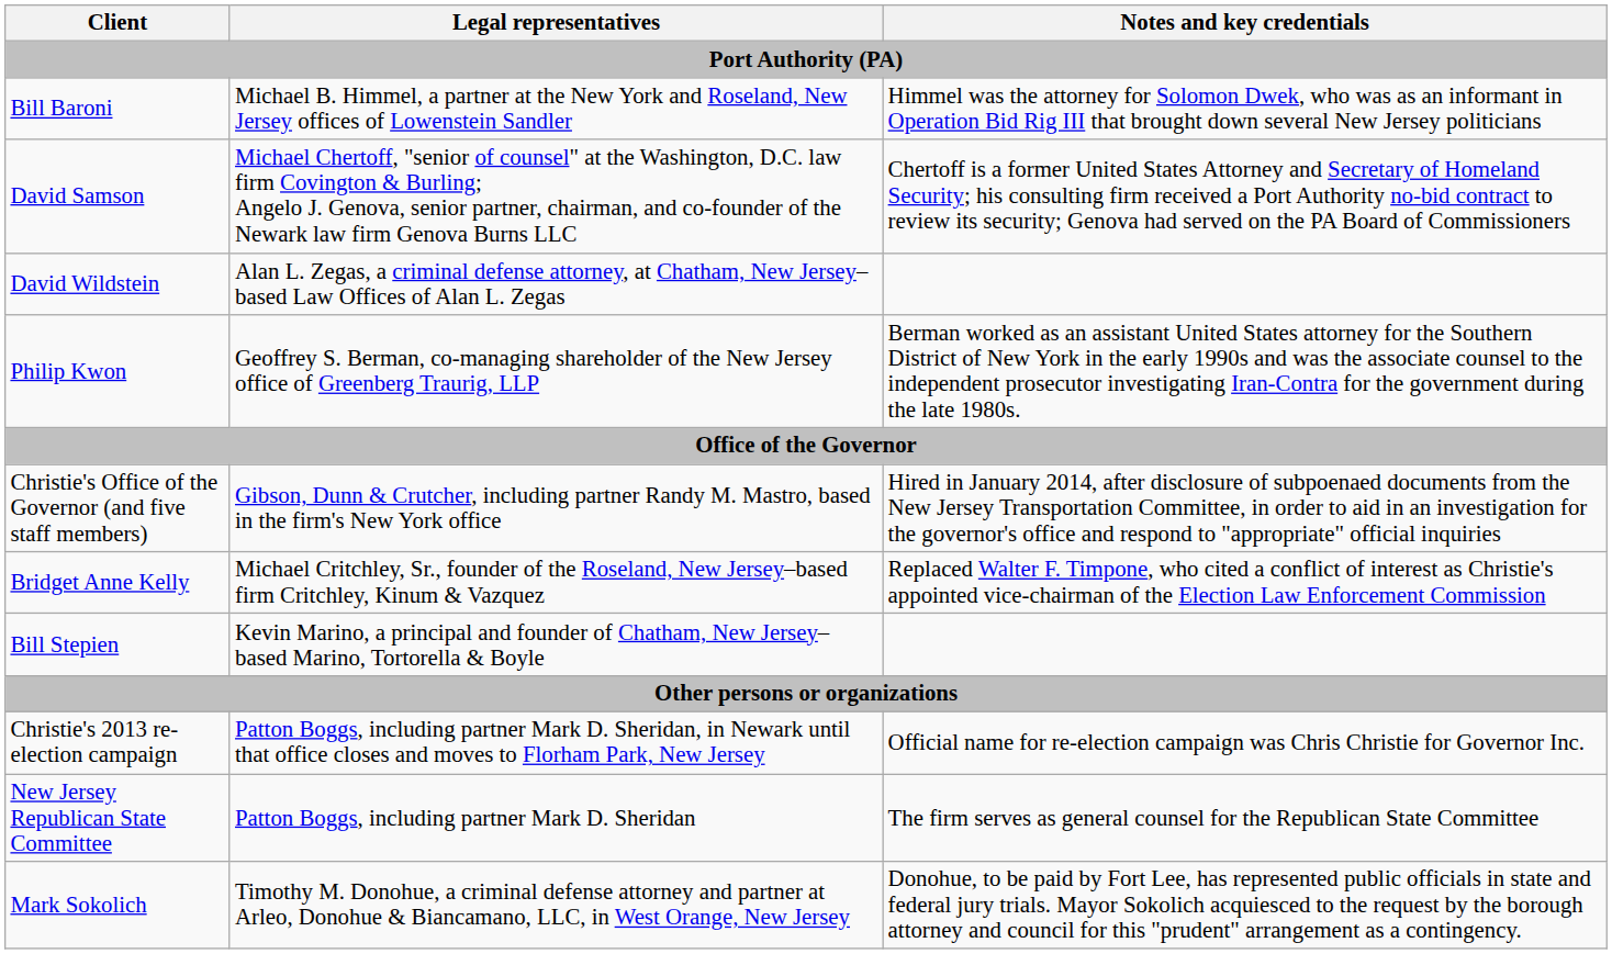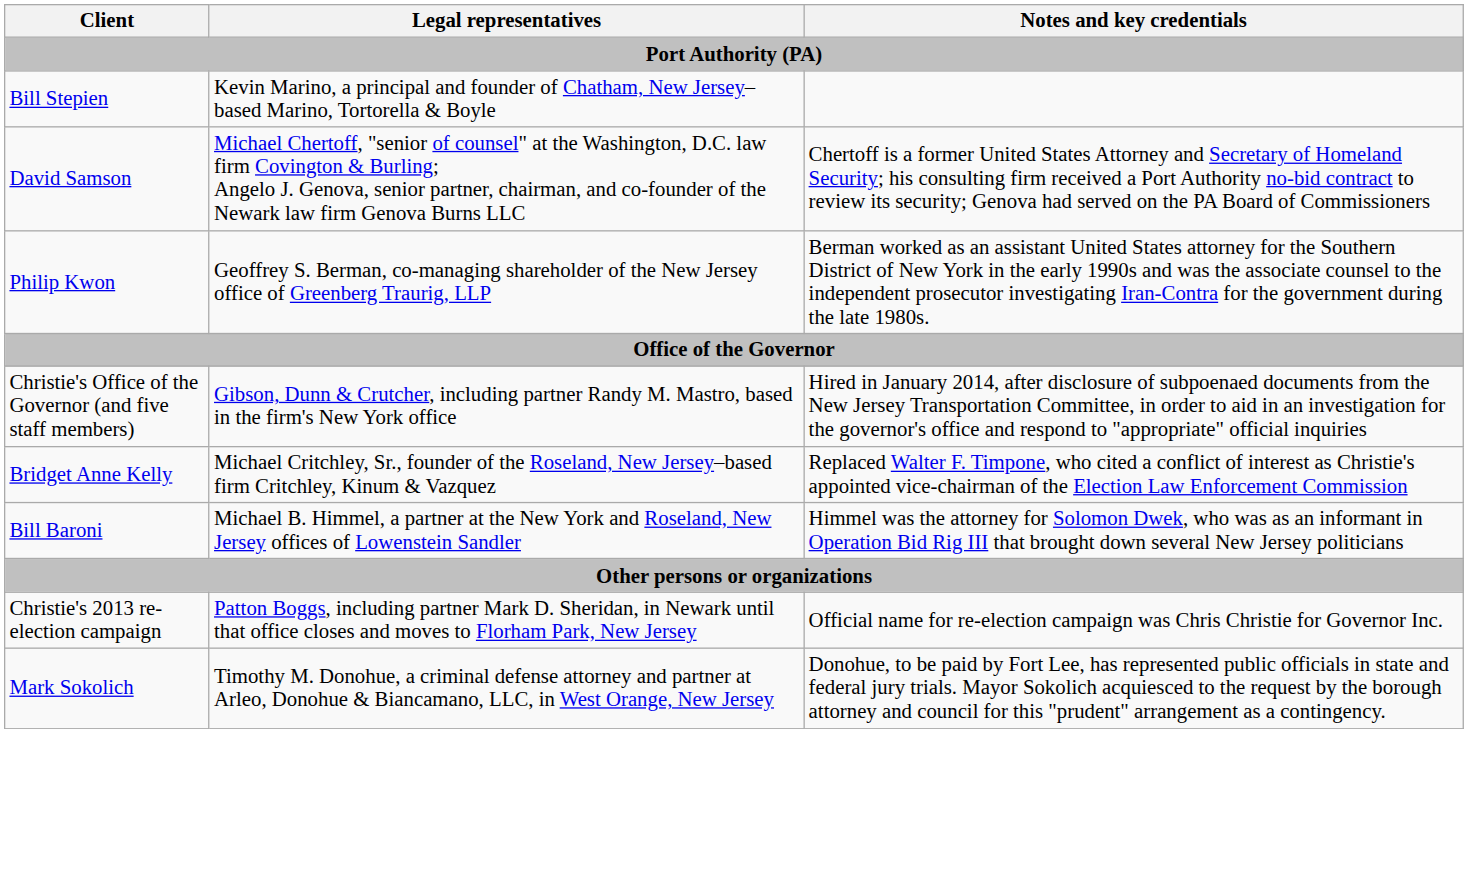rows swapped: Bill Baroni <-> Bill Stepien
- row: David Wildstein | Alan L. Zegas, a criminal defense attorney, at Chatham, New Jersey–based Law Offices of Alan L. Zegas
- row: New Jersey Republican State Committee | Patton Boggs, including partner Mark D. Sheridan | The firm serves as general counsel for the Republican State Committee
